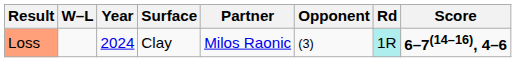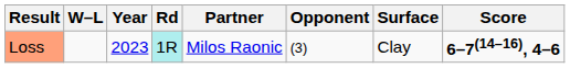columns swapped: Surface <-> Rd
Loss | Year: 2024 -> 2023
